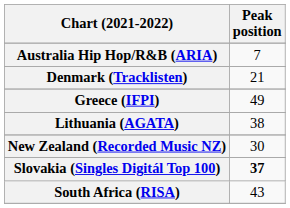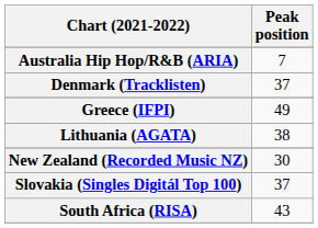Denmark (Tracklisten) | Peak position: 21 -> 37
Slovakia (Singles Digitál Top 100) | Peak position: bold -> normal
